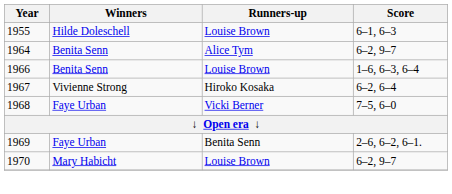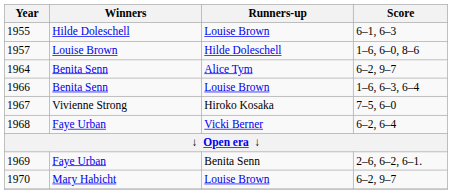+ row: 1957 | Louise Brown | Hilde Doleschell | 1–6, 6–0, 8–6
1967 | Score: 6–2, 6–4 -> 7–5, 6–0
1968 | Score: 7–5, 6–0 -> 6–2, 6–4
